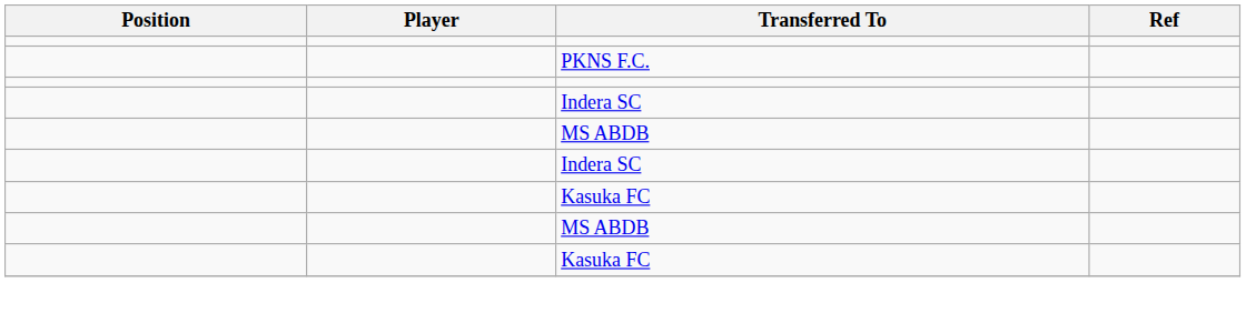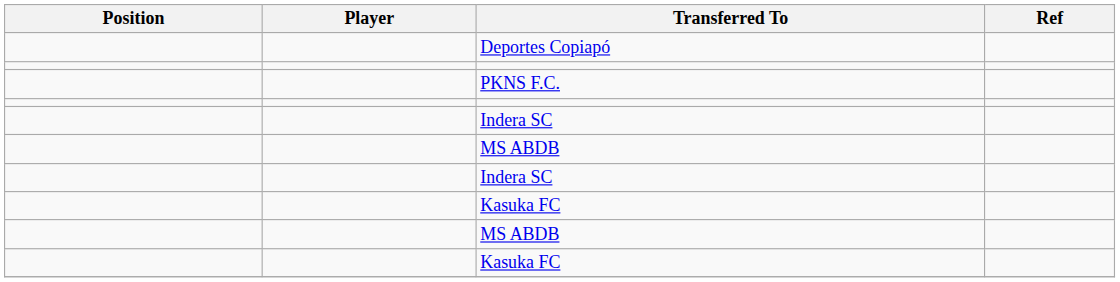+ row: Deportes Copiapó
